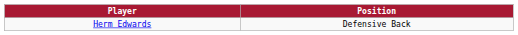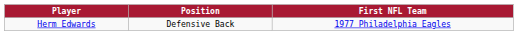+ column: First NFL Team | 1977 Philadelphia Eagles
